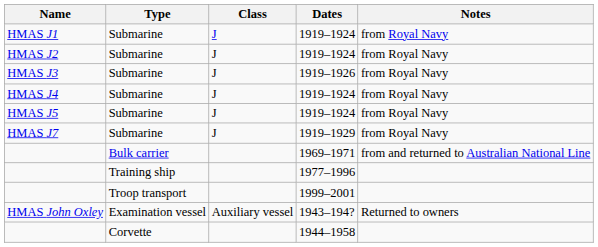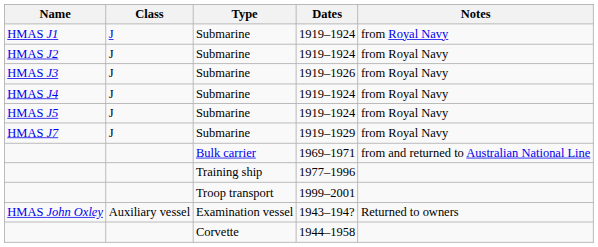columns swapped: Type <-> Class
